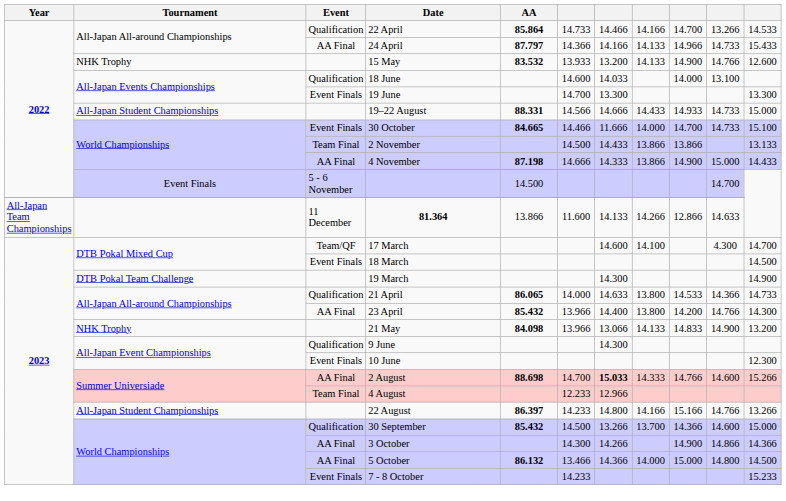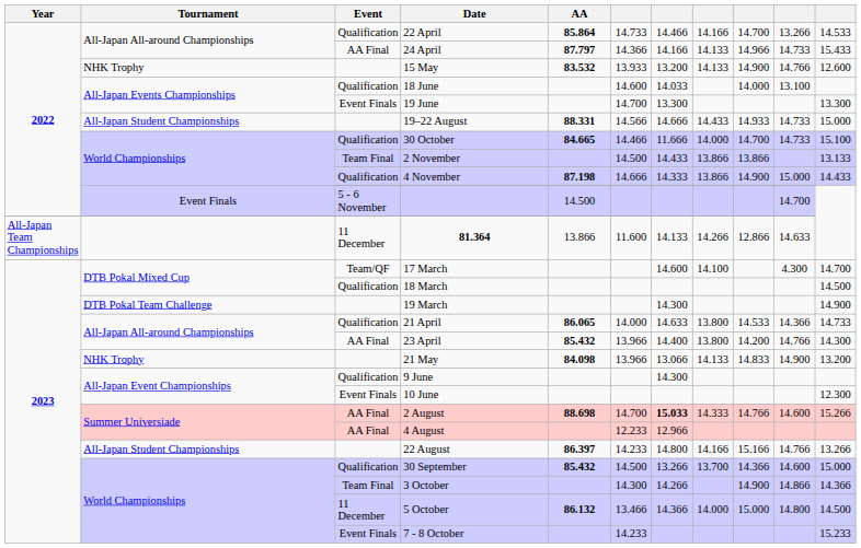30 October | Event: Event Finals -> Qualification
4 November | Event: AA Final -> Qualification
18 March | Event: Event Finals -> Qualification
4 August | Event: Team Final -> AA Final
3 October | Event: AA Final -> Team Final
5 October | Event: AA Final -> 11 December
